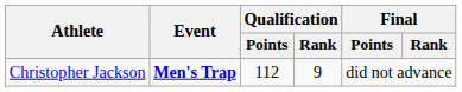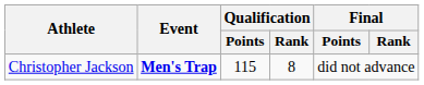Christopher Jackson | Qualification / Points: 112 -> 115
Christopher Jackson | Qualification / Rank: 9 -> 8
